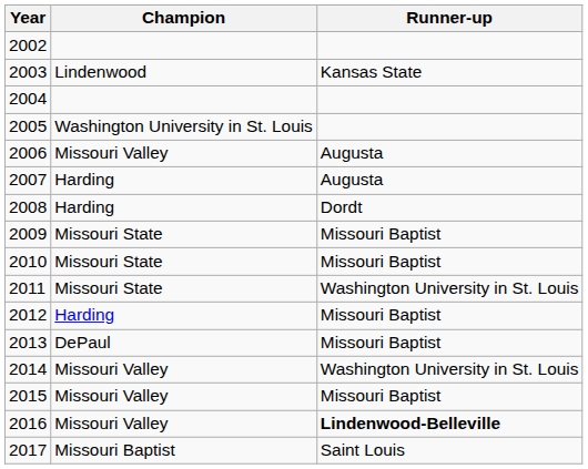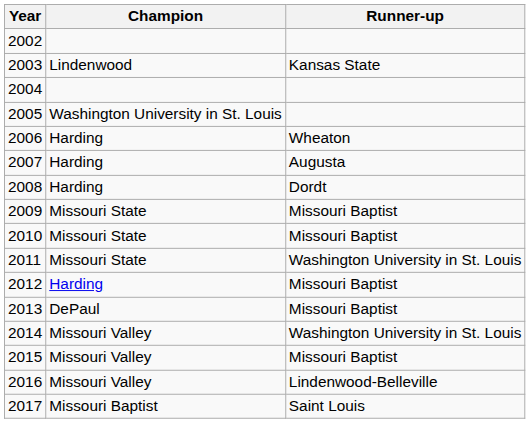2006 | Champion: Missouri Valley -> Harding
2006 | Runner-up: Augusta -> Wheaton
2016 | Runner-up: bold -> normal
